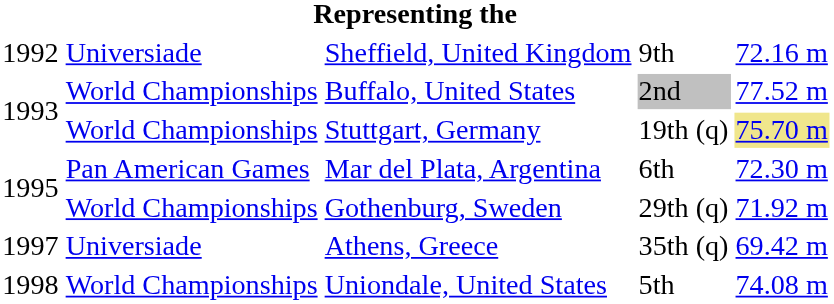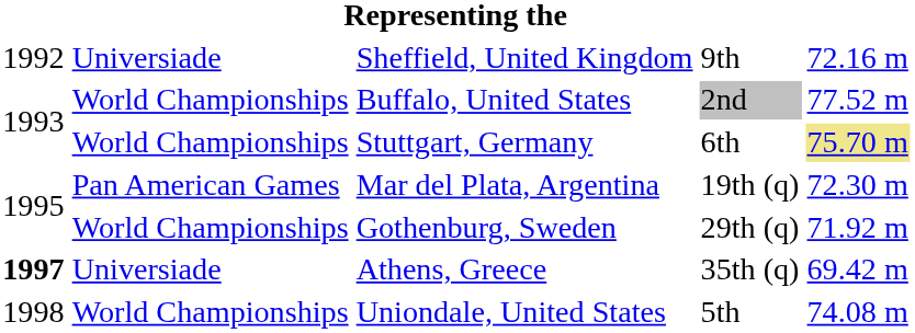Stuttgart, Germany | column 4: 19th (q) -> 6th
Mar del Plata, Argentina | column 4: 6th -> 19th (q)
Athens, Greece | column 1: normal -> bold
